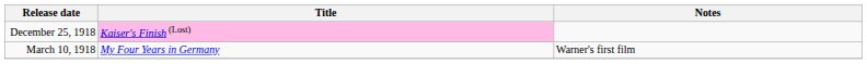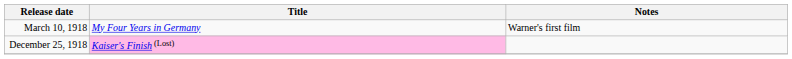rows swapped: March 10, 1918 <-> December 25, 1918
